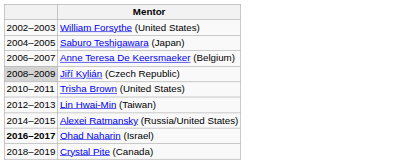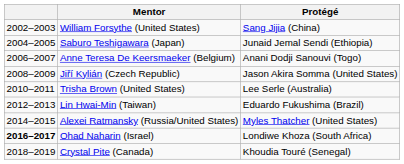+ column: Protégé | Sang Jijia (China) | Junaid Jemal Sendi (Ethiopia) | Anani Dodji Sanouvi (Togo) | Jason Akira Somma (United States) | Lee Serle (Australia) | Eduardo Fukushima (Brazil) | Myles Thatcher (United States) | Londiwe Khoza (South Africa) | Khoudia Touré (Senegal)
Jiří Kylián (Czech Republic) | column 1: lightgrey background -> no background
